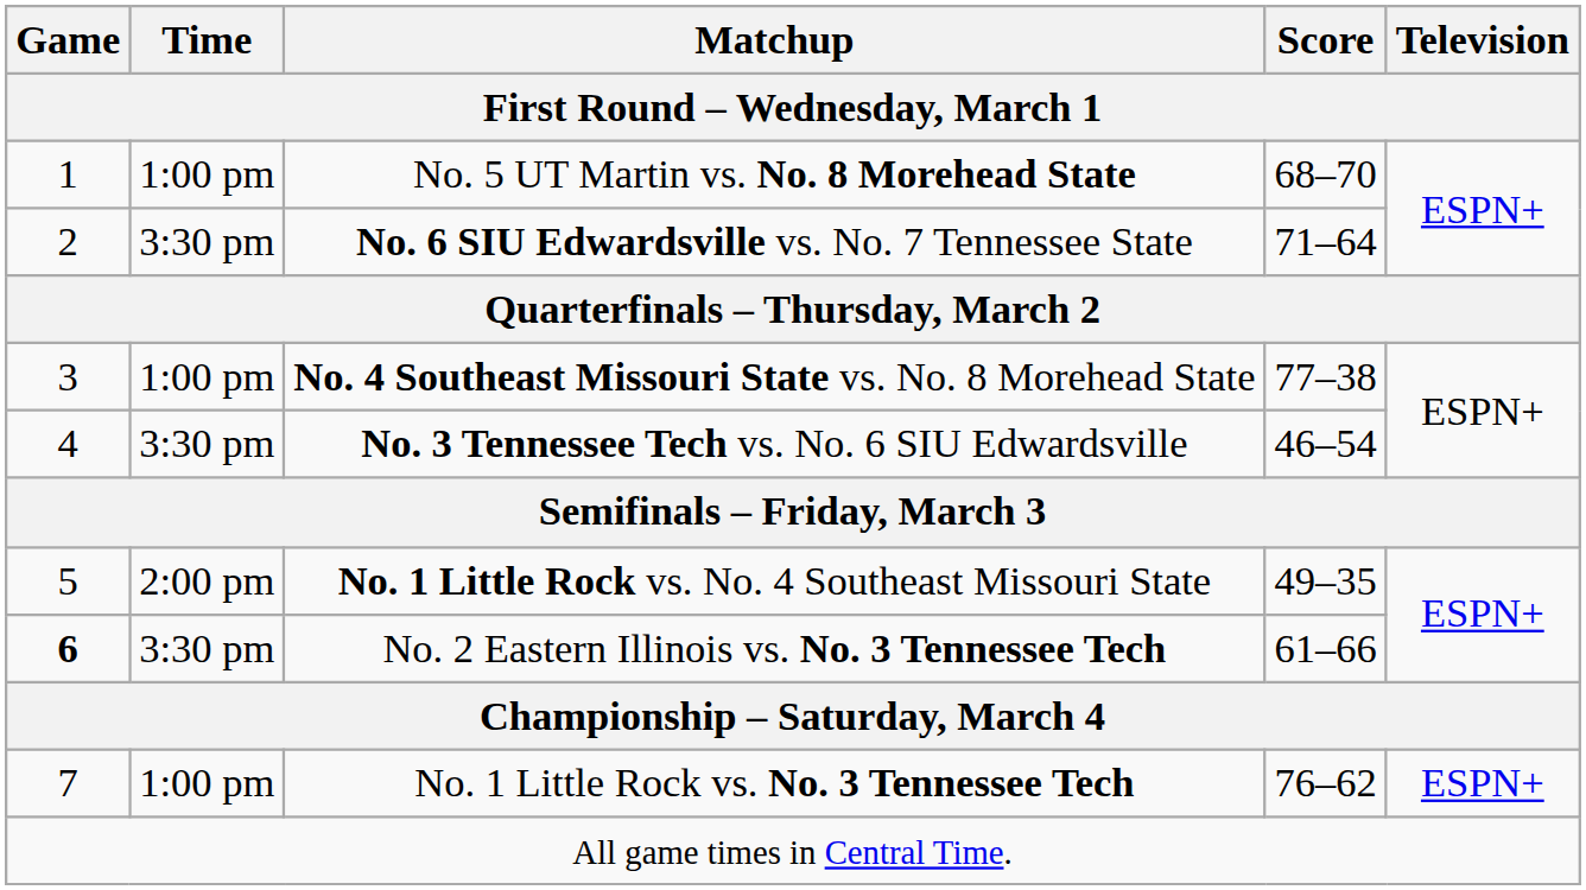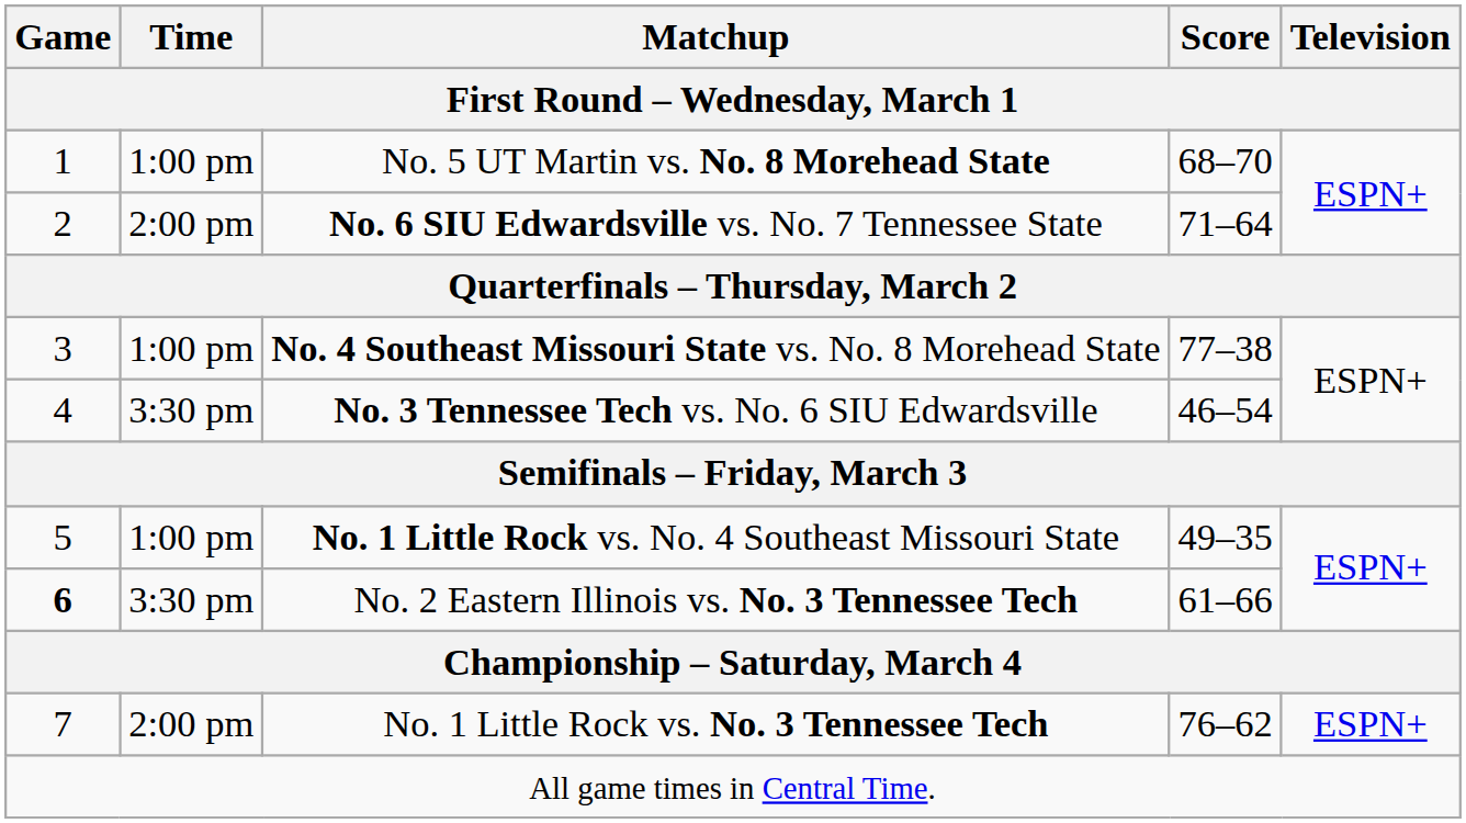No. 6 SIU Edwardsville vs. No. 7 Tennessee State | Time: 3:30 pm -> 2:00 pm
No. 1 Little Rock vs. No. 4 Southeast Missouri State | Time: 2:00 pm -> 1:00 pm
No. 1 Little Rock vs. No. 3 Tennessee Tech | Time: 1:00 pm -> 2:00 pm
